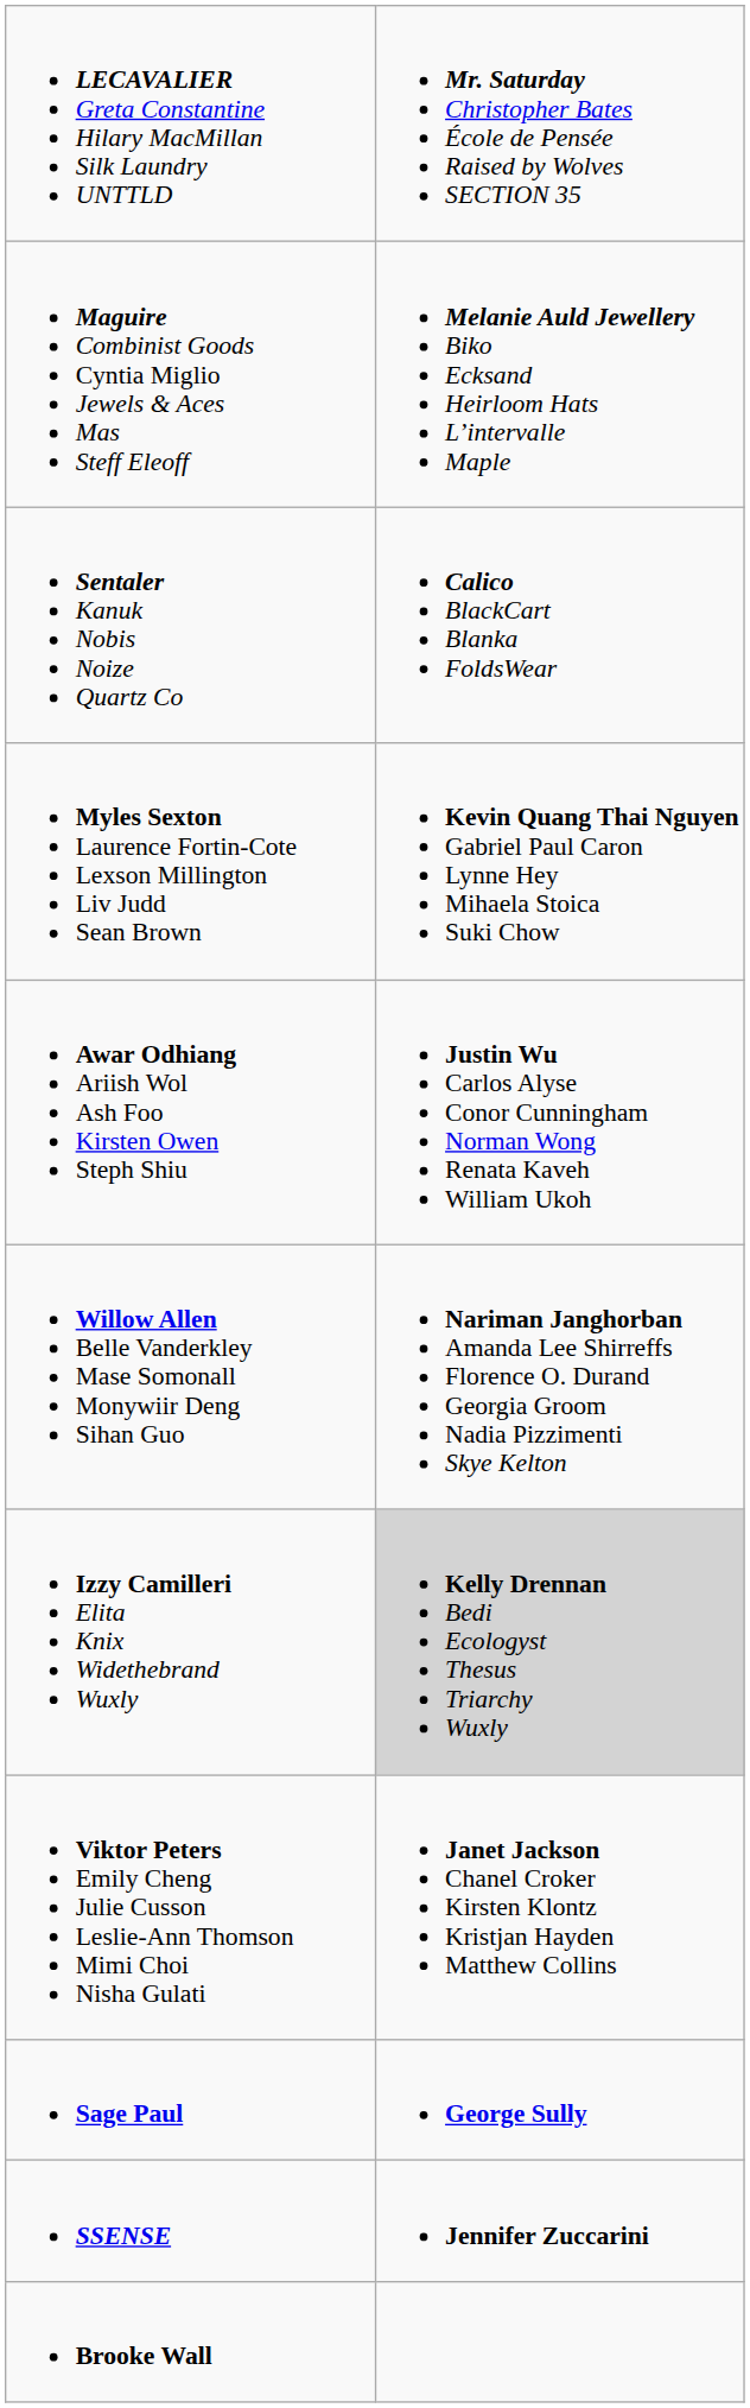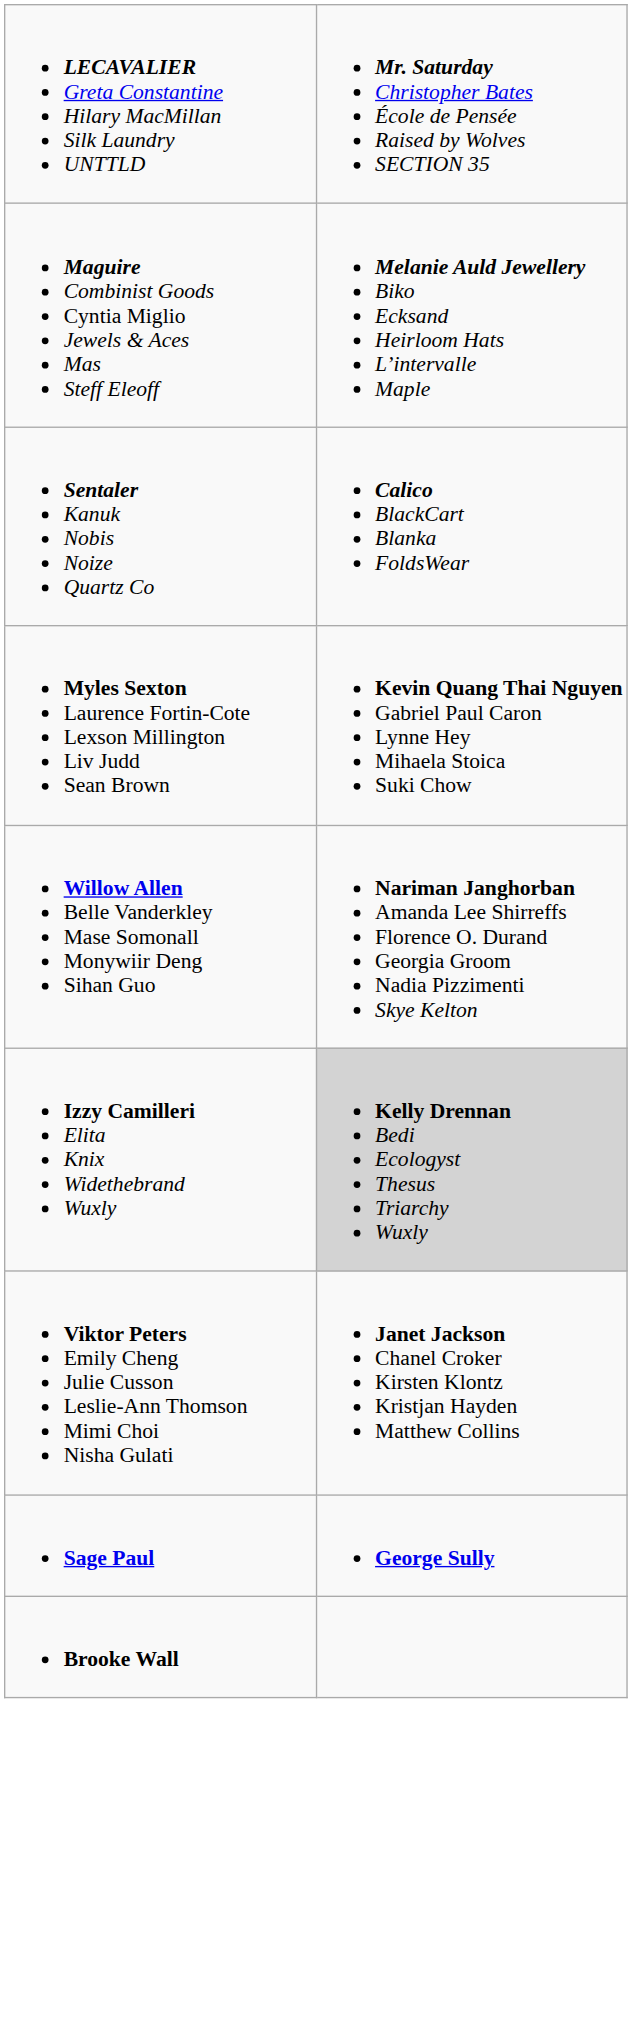- row: Awar Odhiang Ariish Wol Ash Foo Kirsten Owen Steph Shiu | Justin Wu Carlos Alyse Conor Cunningham Norman Wong Renata Kaveh William Ukoh
- row: SSENSE | Jennifer Zuccarini
